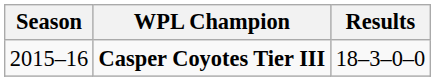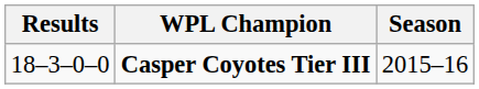columns swapped: Season <-> Results
